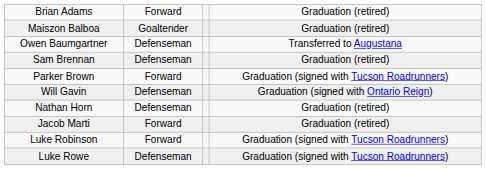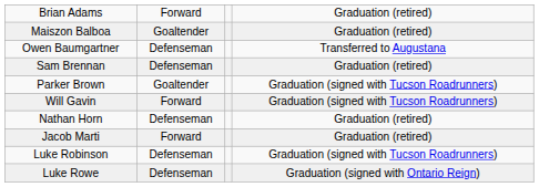Parker Brown | column 2: Forward -> Goaltender
Will Gavin | column 2: Defenseman -> Forward
Will Gavin | column 4: Graduation (signed with Ontario Reign) -> Graduation (signed with Tucson Roadrunners)
Luke Robinson | column 2: Forward -> Defenseman
Luke Rowe | column 4: Graduation (signed with Tucson Roadrunners) -> Graduation (signed with Ontario Reign)
